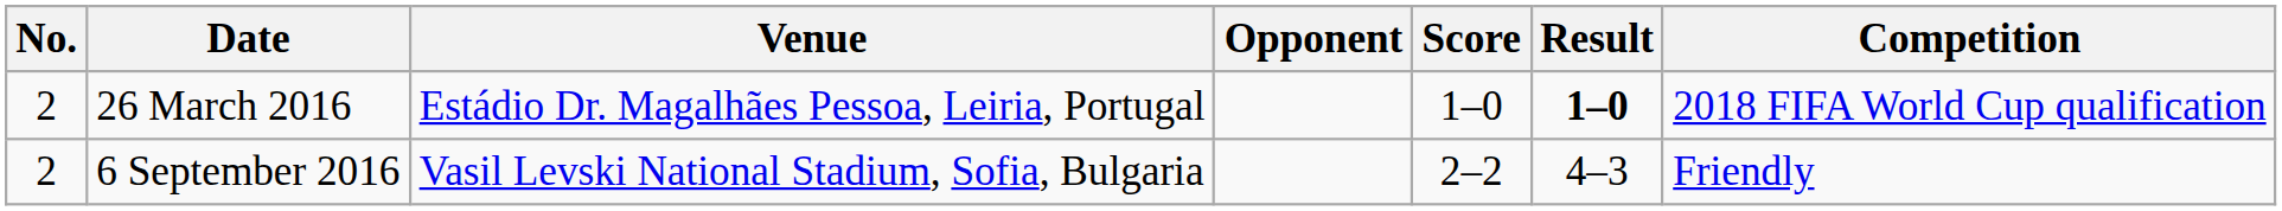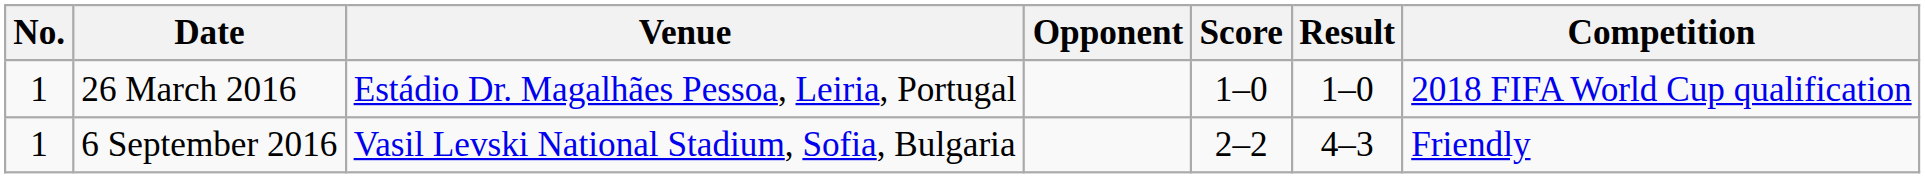26 March 2016 | No.: 2 -> 1
26 March 2016 | Result: bold -> normal
6 September 2016 | No.: 2 -> 1
